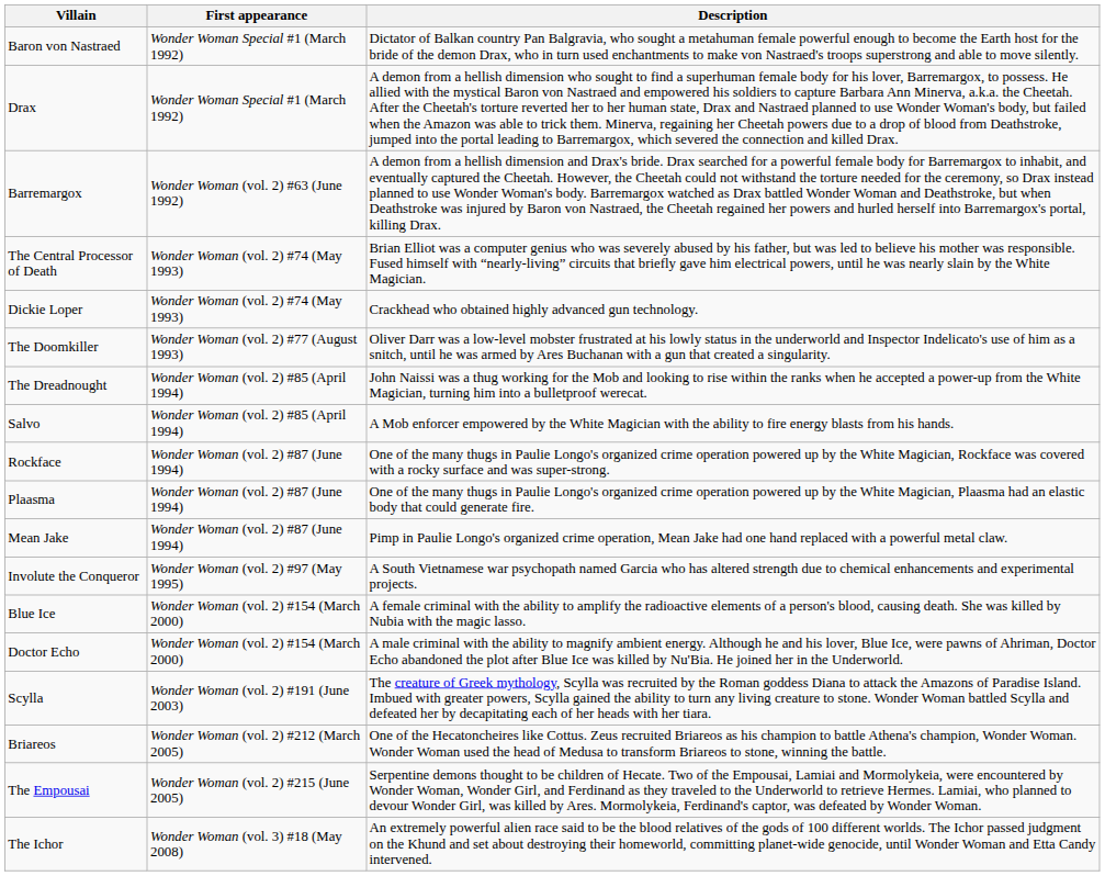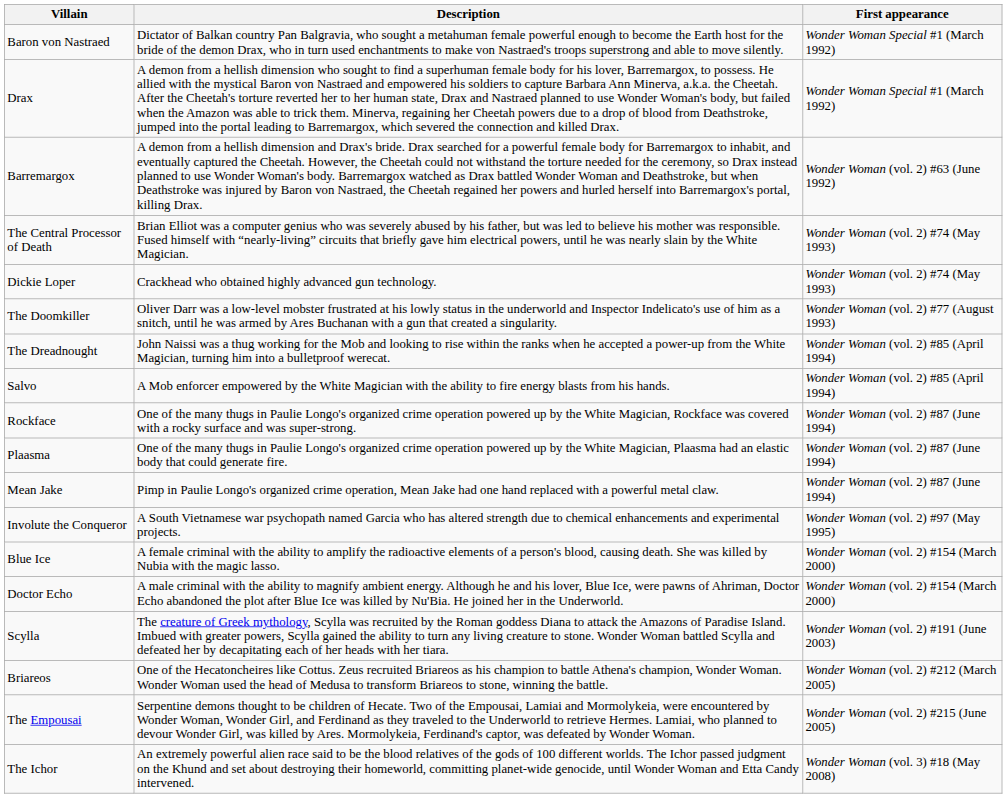columns swapped: First appearance <-> Description
